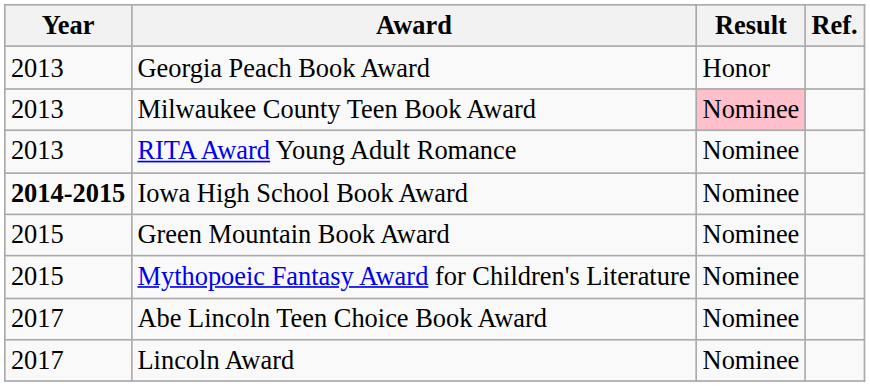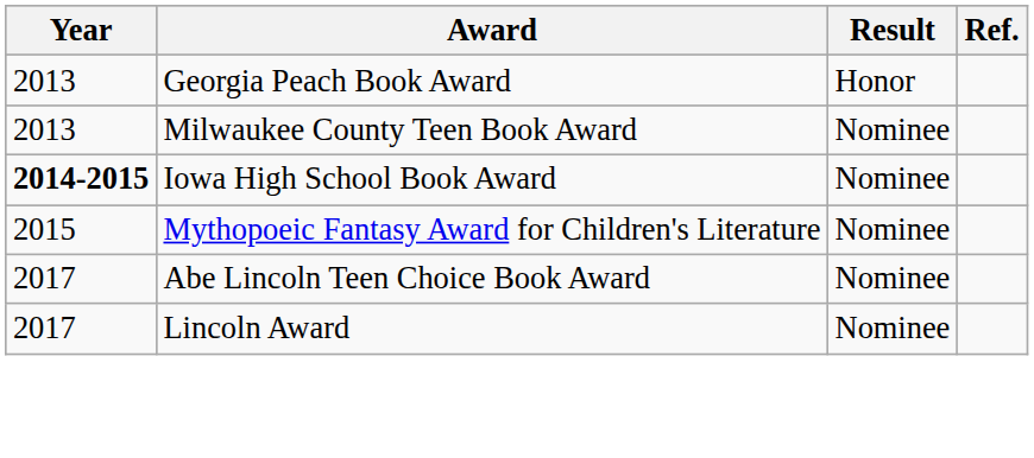Milwaukee County Teen Book Award | Result: pink background -> no background
- row: 2013 | RITA Award Young Adult Romance | Nominee
- row: 2015 | Green Mountain Book Award | Nominee
